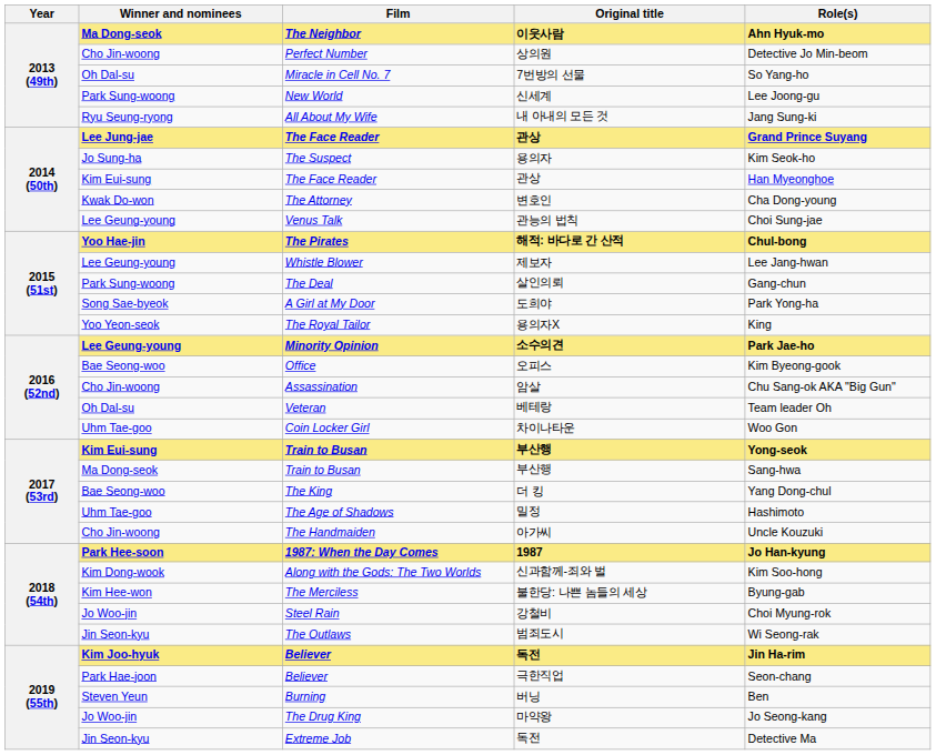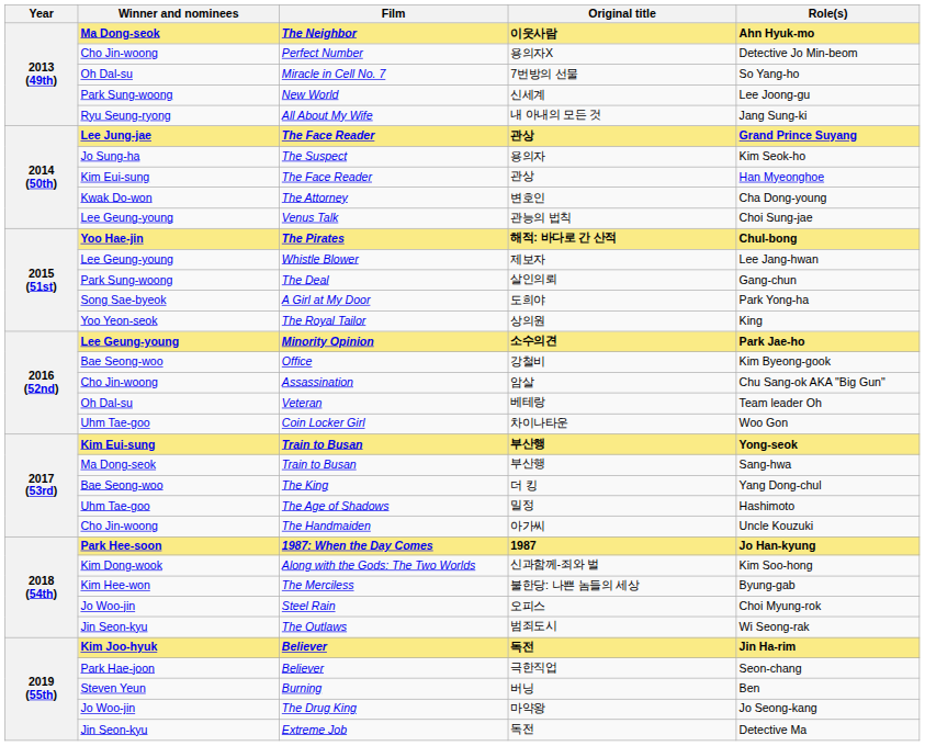Perfect Number | Original title: 상의원 -> 용의자X
The Royal Tailor | Original title: 용의자X -> 상의원
Office | Original title: 오피스 -> 강철비
Steel Rain | Original title: 강철비 -> 오피스
